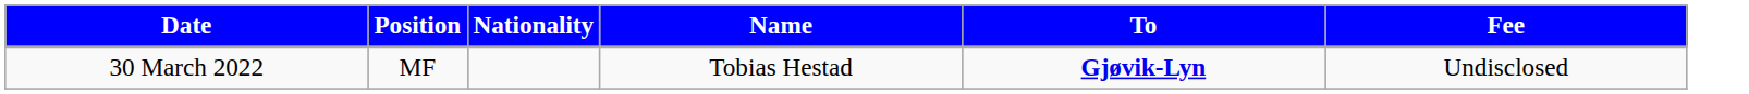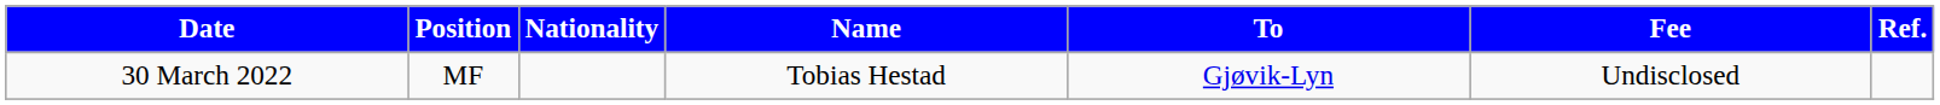+ column: Ref.
30 March 2022 | To: bold -> normal
